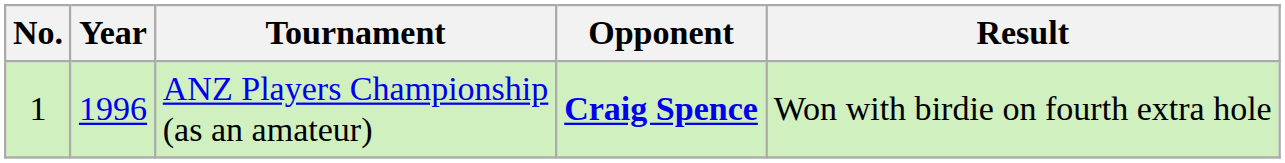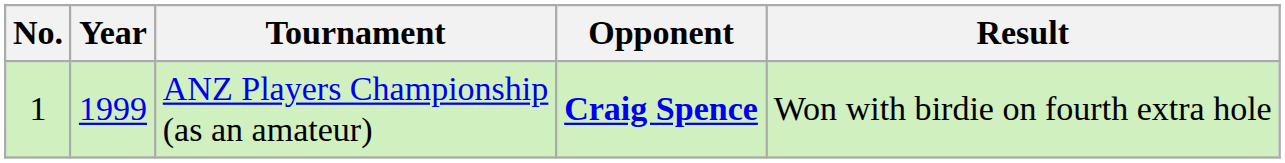ANZ Players Championship (as an amateur) | Year: 1996 -> 1999
